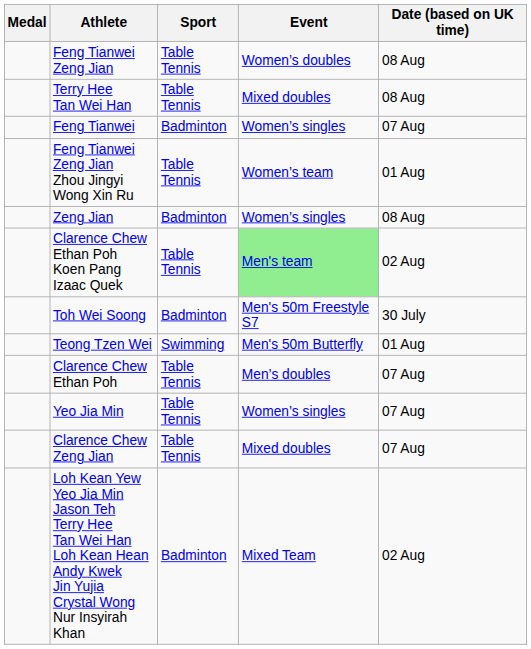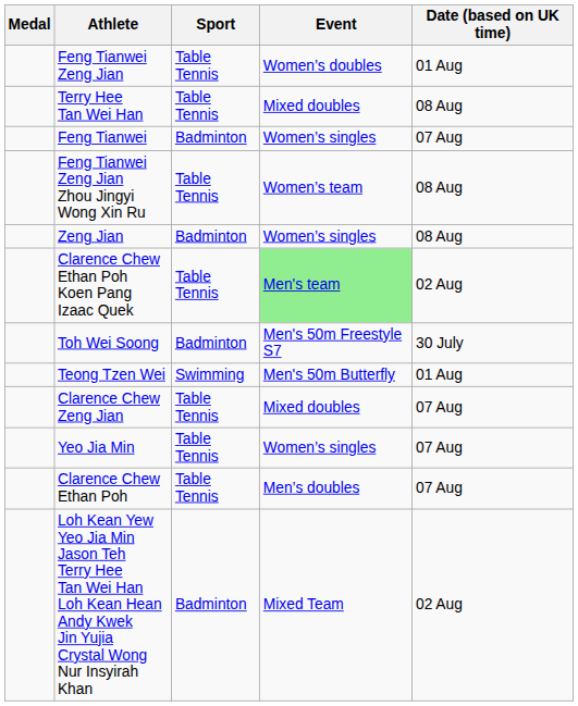Feng Tianwei Zeng Jian | Date (based on UK time): 08 Aug -> 01 Aug
Feng Tianwei Zeng Jian Zhou Jingyi Wong Xin Ru | Date (based on UK time): 01 Aug -> 08 Aug
rows swapped: Clarence Chew Zeng Jian <-> Clarence Chew Ethan Poh
